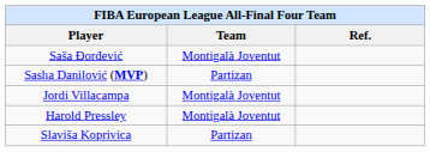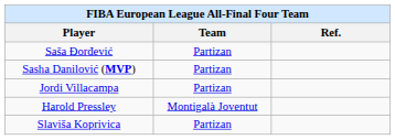Saša Đorđević | Team: Montigalà Joventut -> Partizan
Jordi Villacampa | Team: Montigalà Joventut -> Partizan
